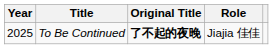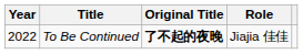To Be Continued | Year: 2025 -> 2022
